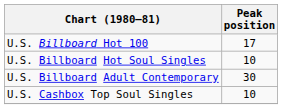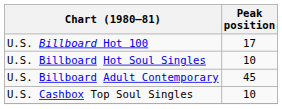U.S. Billboard Adult Contemporary | Peak position: 30 -> 45
